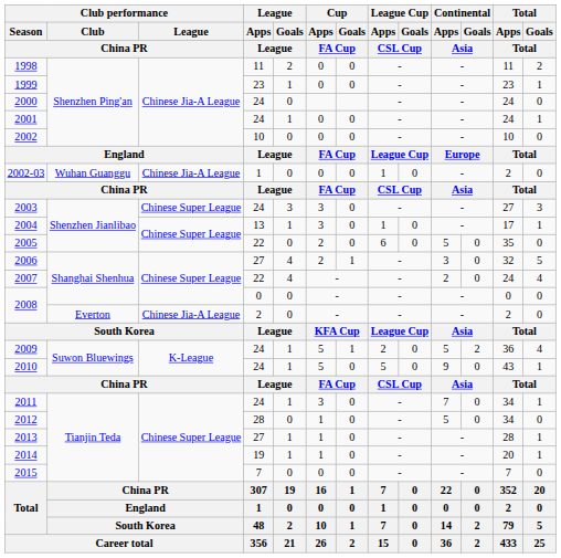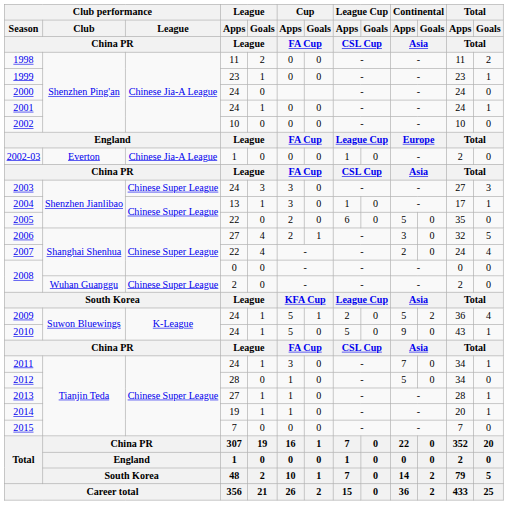2002-03 | Club performance / Club / China PR: Wuhan Guanggu -> Everton
2008 / 2 | Club performance / Club / China PR: Everton -> Wuhan Guanggu
2008 / 2 | Club performance / League / China PR: Chinese Jia-A League -> Chinese Super League
